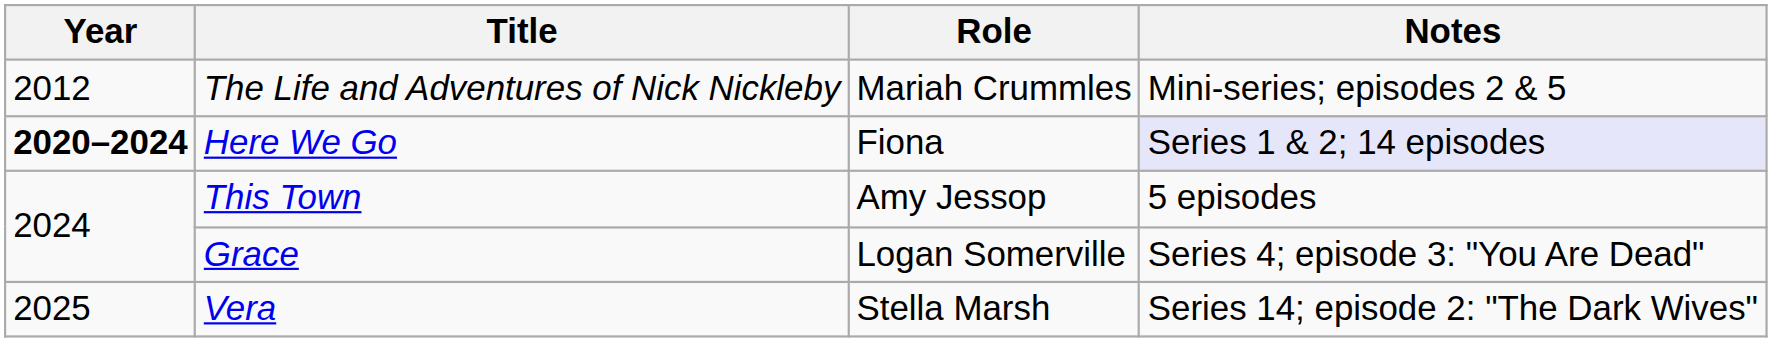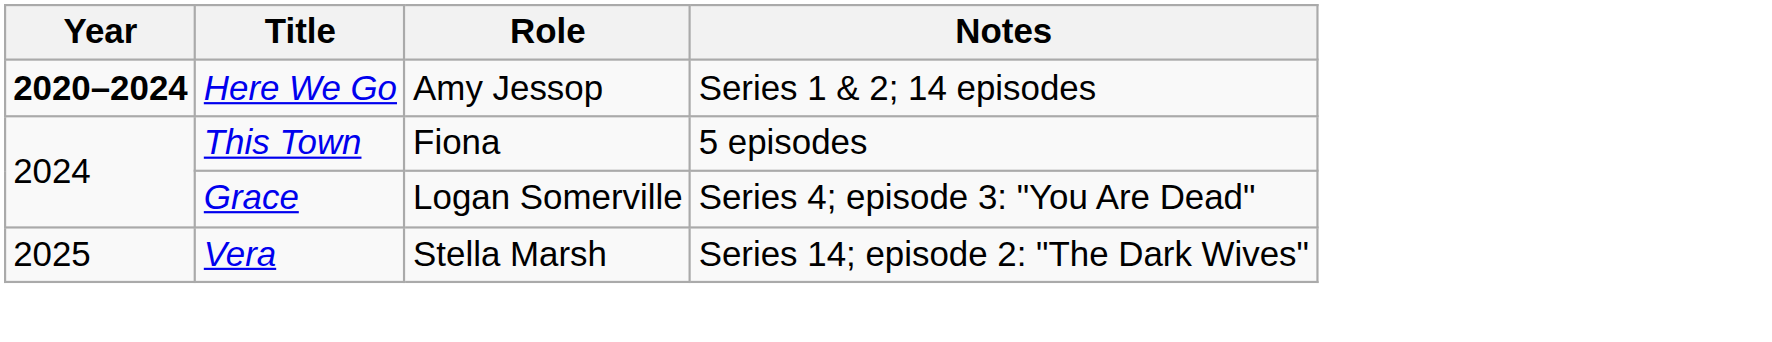- row: 2012 | The Life and Adventures of Nick Nickleby | Mariah Crummles | Mini-series; episodes 2 & 5
Here We Go | Role: Fiona -> Amy Jessop
Here We Go | Notes: lavender background -> no background
This Town | Role: Amy Jessop -> Fiona
